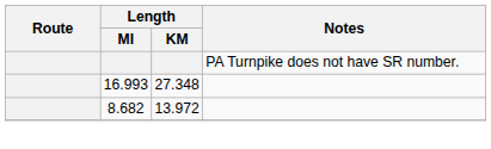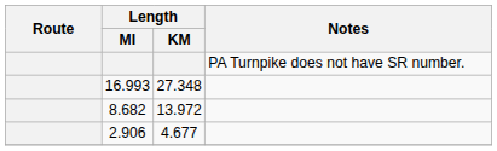+ row: 2.906 | 4.677
